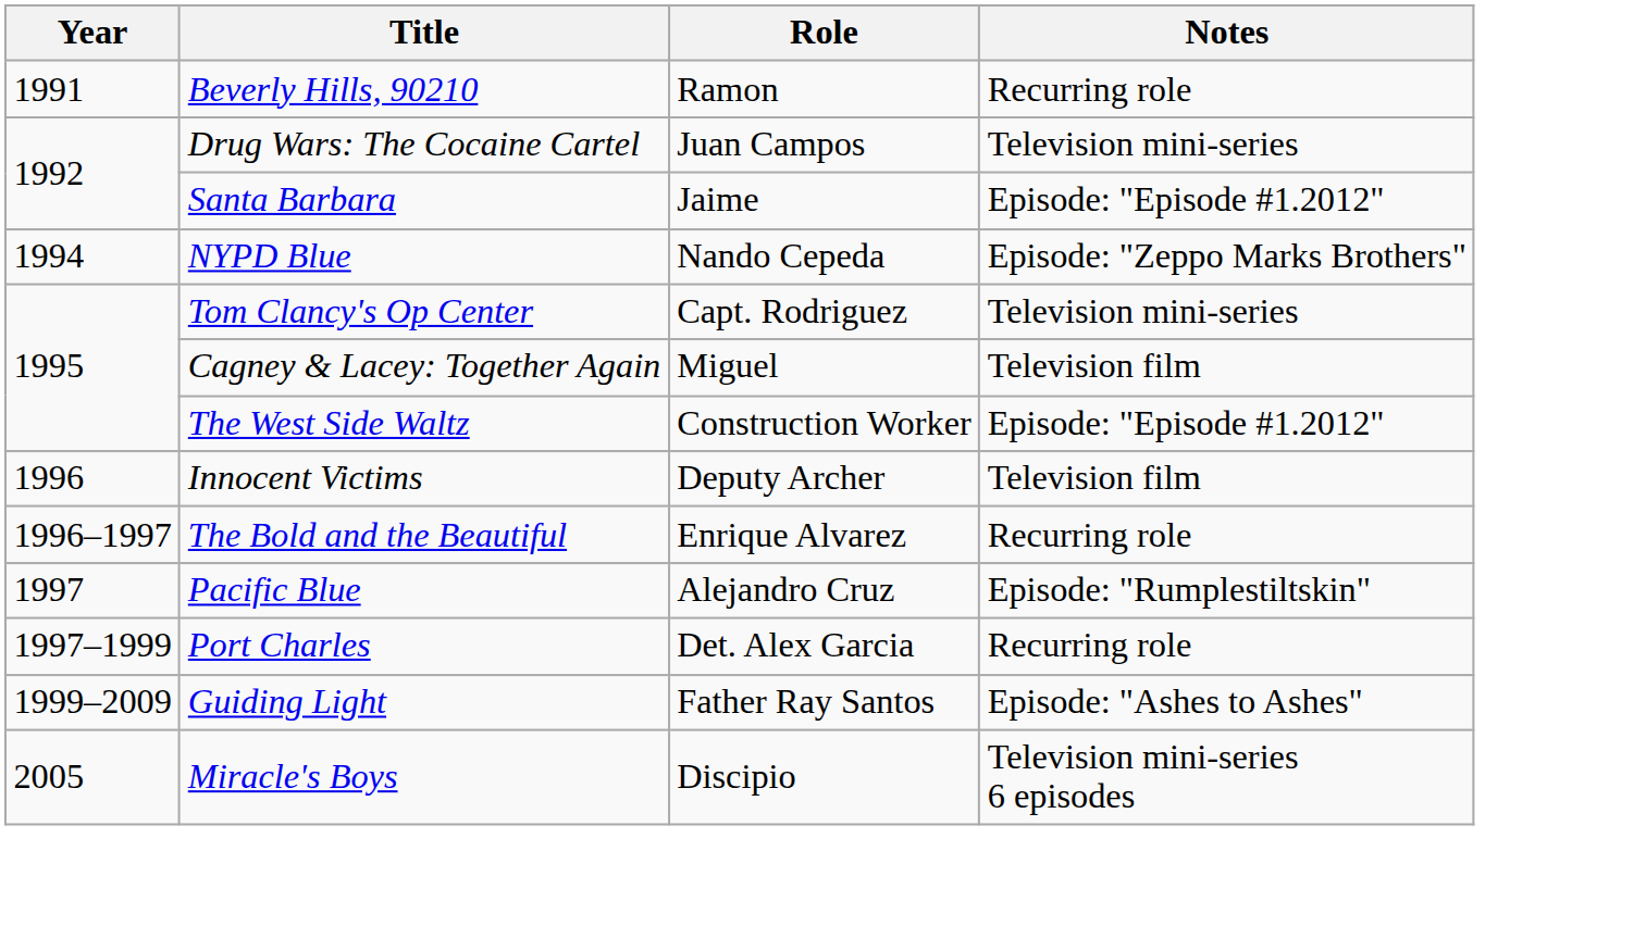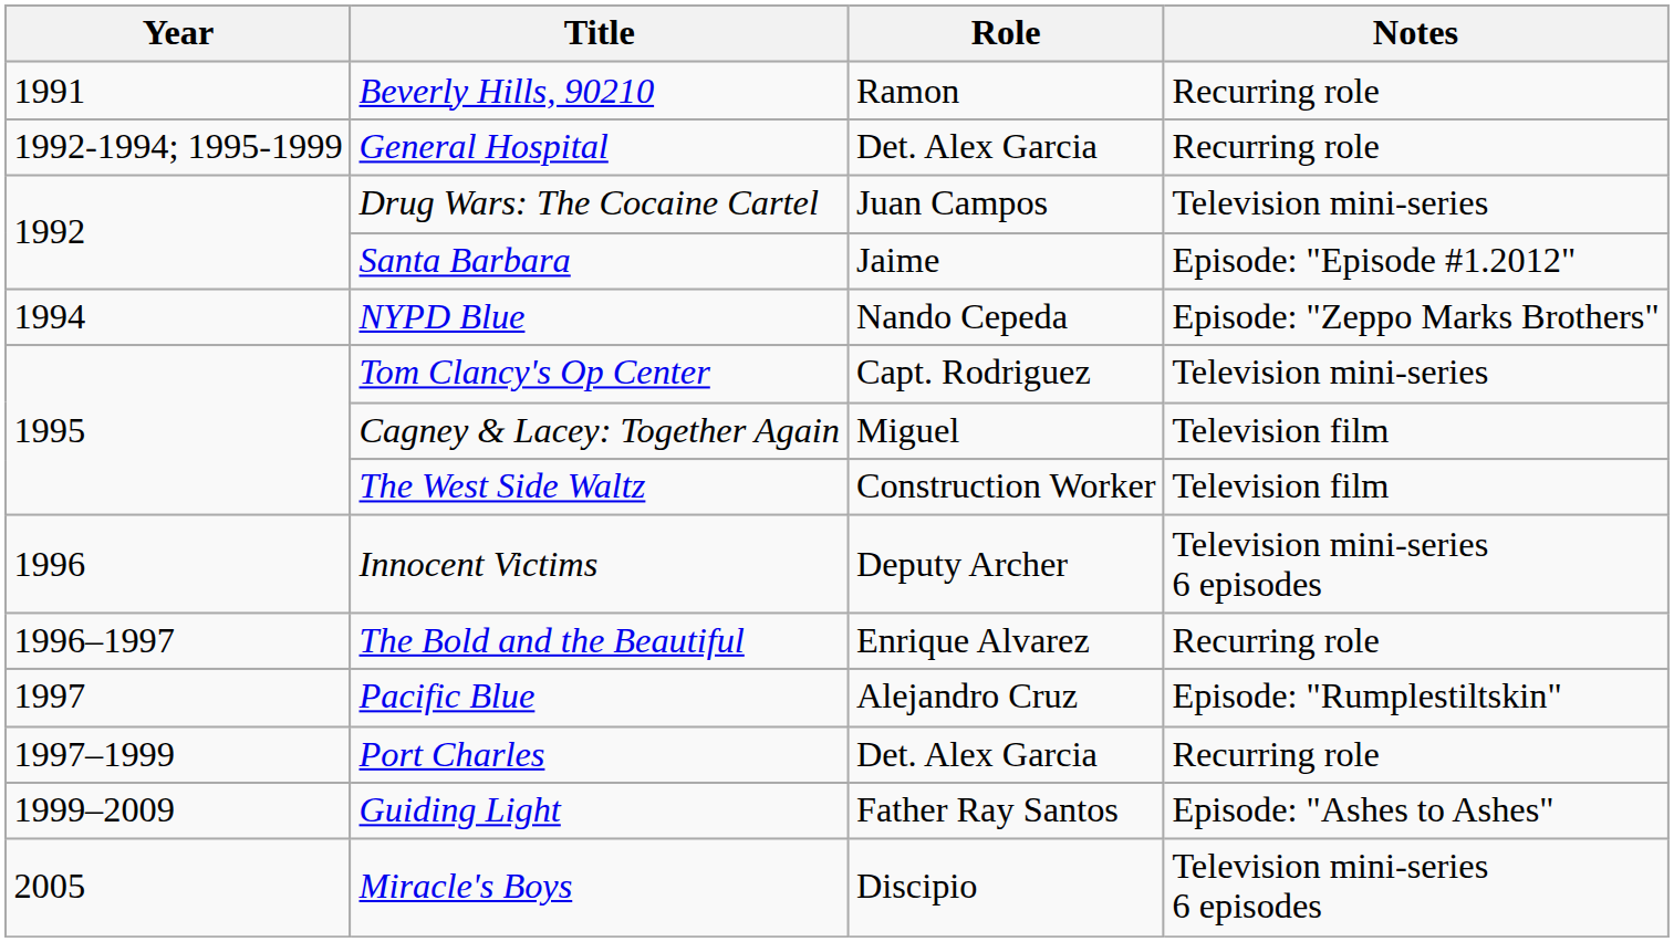+ row: 1992-1994; 1995-1999 | General Hospital | Det. Alex Garcia | Recurring role
The West Side Waltz | Notes: Episode: "Episode #1.2012" -> Television film
Innocent Victims | Notes: Television film -> Television mini-series 6 episodes
